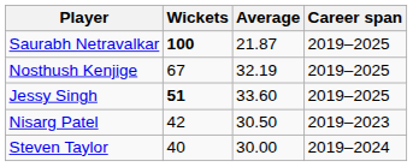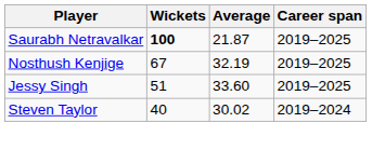Jessy Singh | Wickets: bold -> normal
- row: Nisarg Patel | 42 | 30.50 | 2019–2023
Steven Taylor | Average: 30.00 -> 30.02
